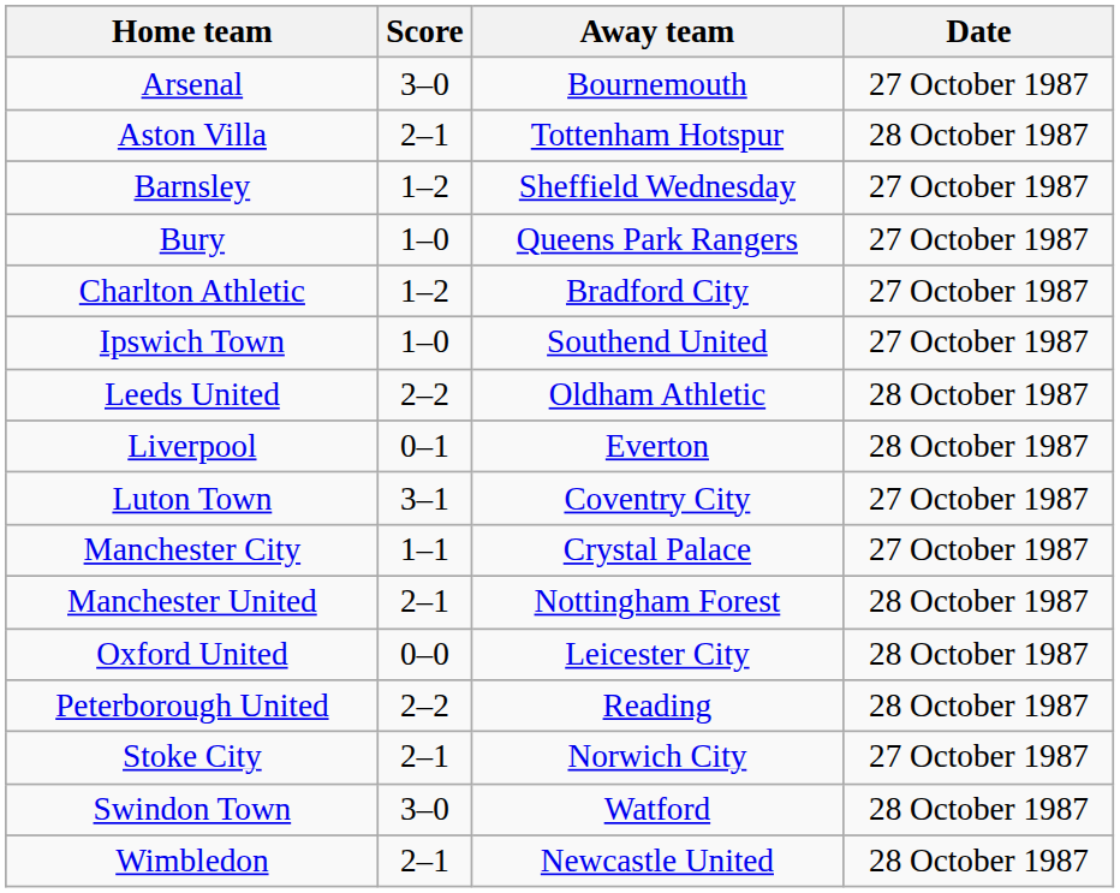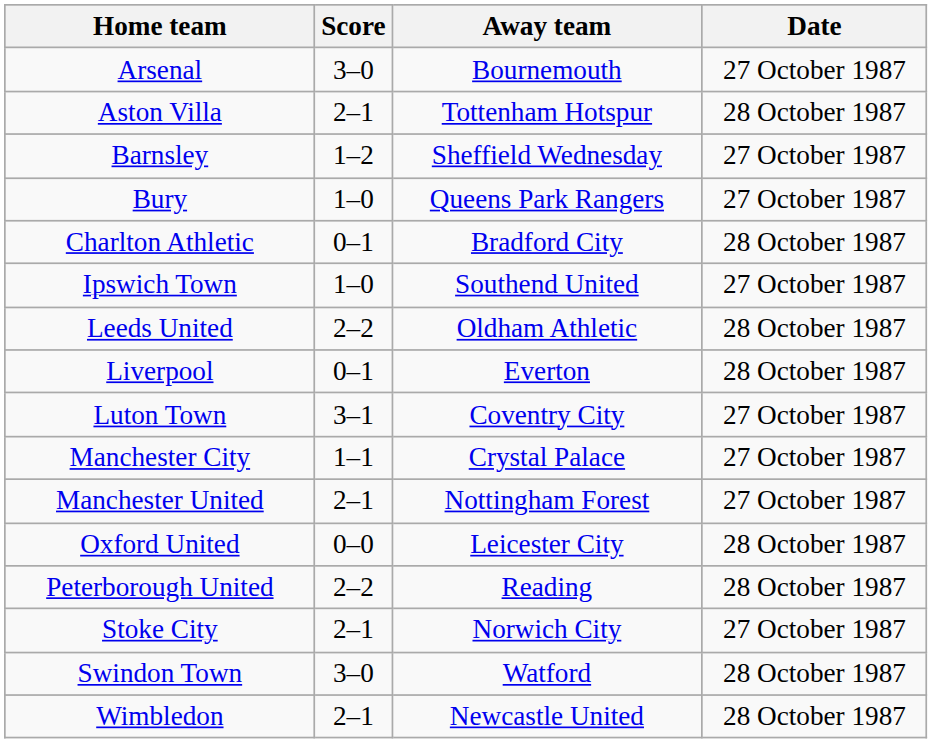Charlton Athletic | Score: 1–2 -> 0–1
Charlton Athletic | Date: 27 October 1987 -> 28 October 1987
Manchester United | Date: 28 October 1987 -> 27 October 1987
